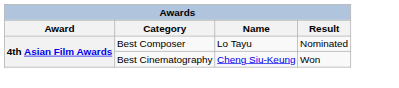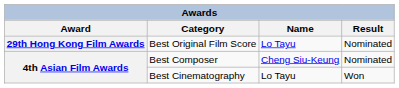+ row: 29th Hong Kong Film Awards | Best Original Film Score | Lo Tayu | Nominated
Best Composer | Name: Lo Tayu -> Cheng Siu-Keung
Best Cinematography | Name: Cheng Siu-Keung -> Lo Tayu
